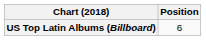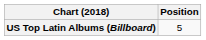US Top Latin Albums (Billboard) | Position: 6 -> 5
